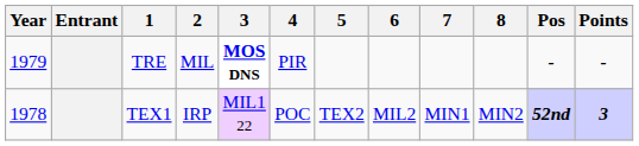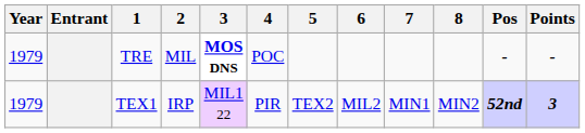TRE | 4: PIR -> POC
TEX1 | Year: 1978 -> 1979
TEX1 | 4: POC -> PIR
